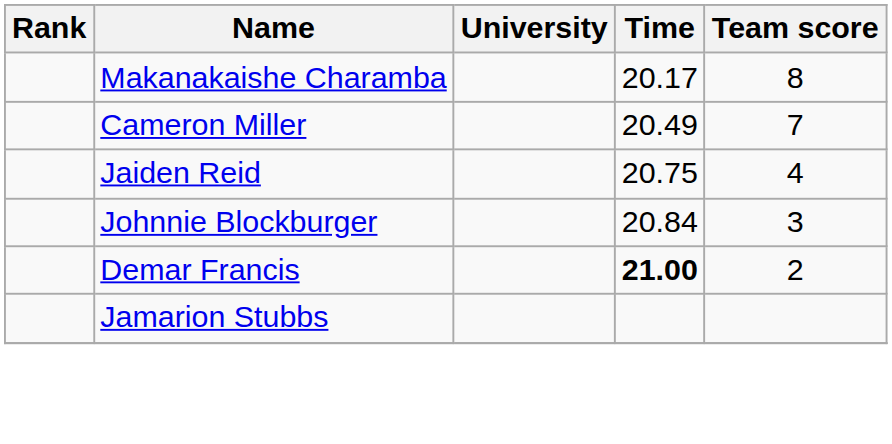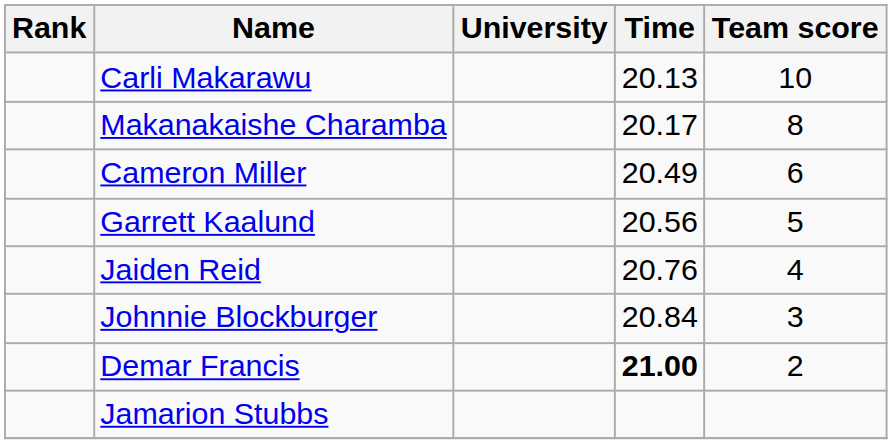+ row: Carli Makarawu | 20.13 | 10
Cameron Miller | Team score: 7 -> 6
+ row: Garrett Kaalund | 20.56 | 5
Jaiden Reid | Time: 20.75 -> 20.76
